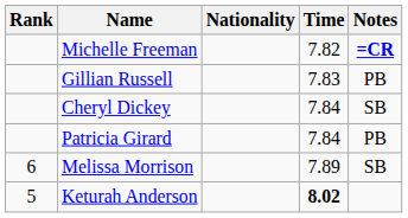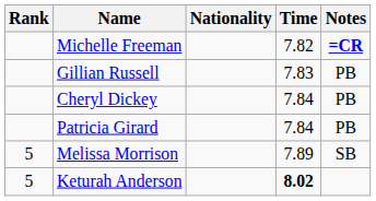Cheryl Dickey | Notes: SB -> PB
Melissa Morrison | Rank: 6 -> 5
